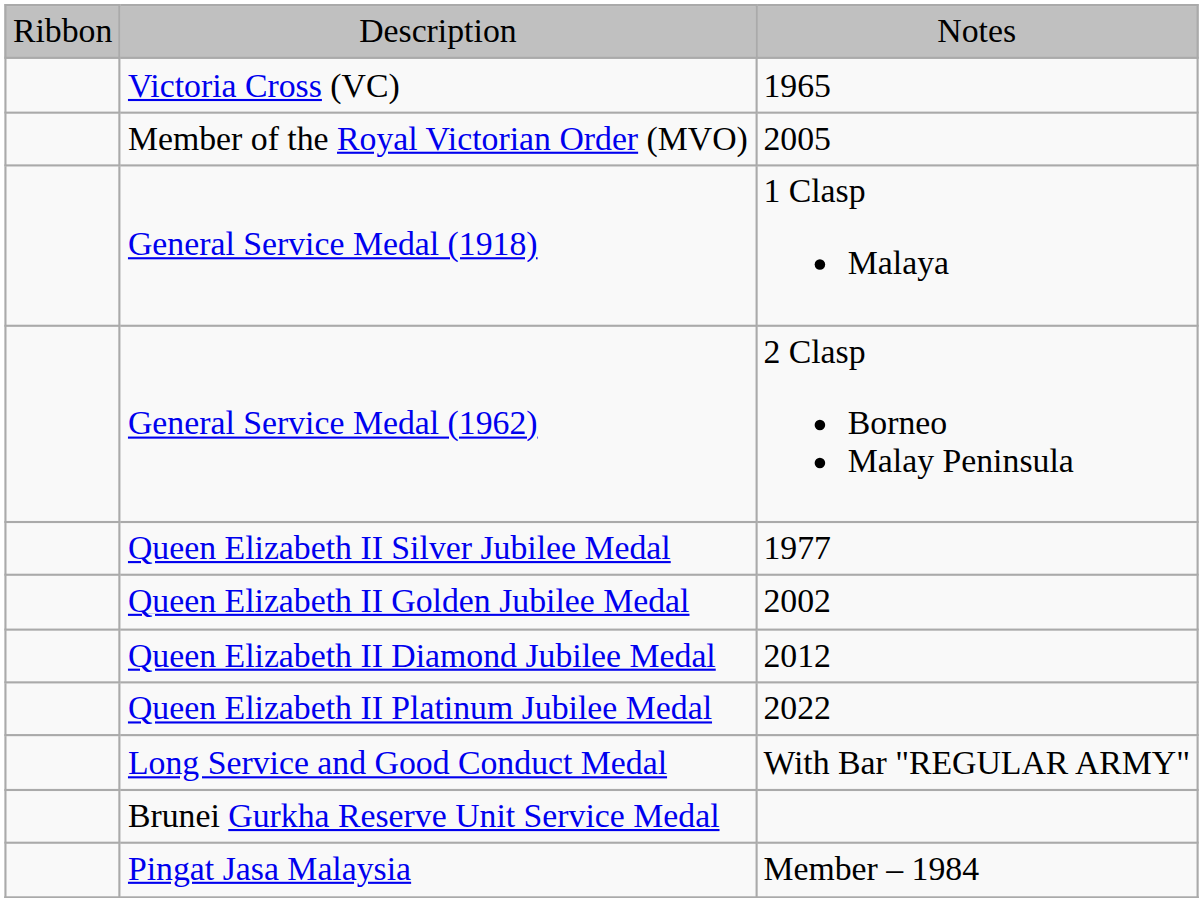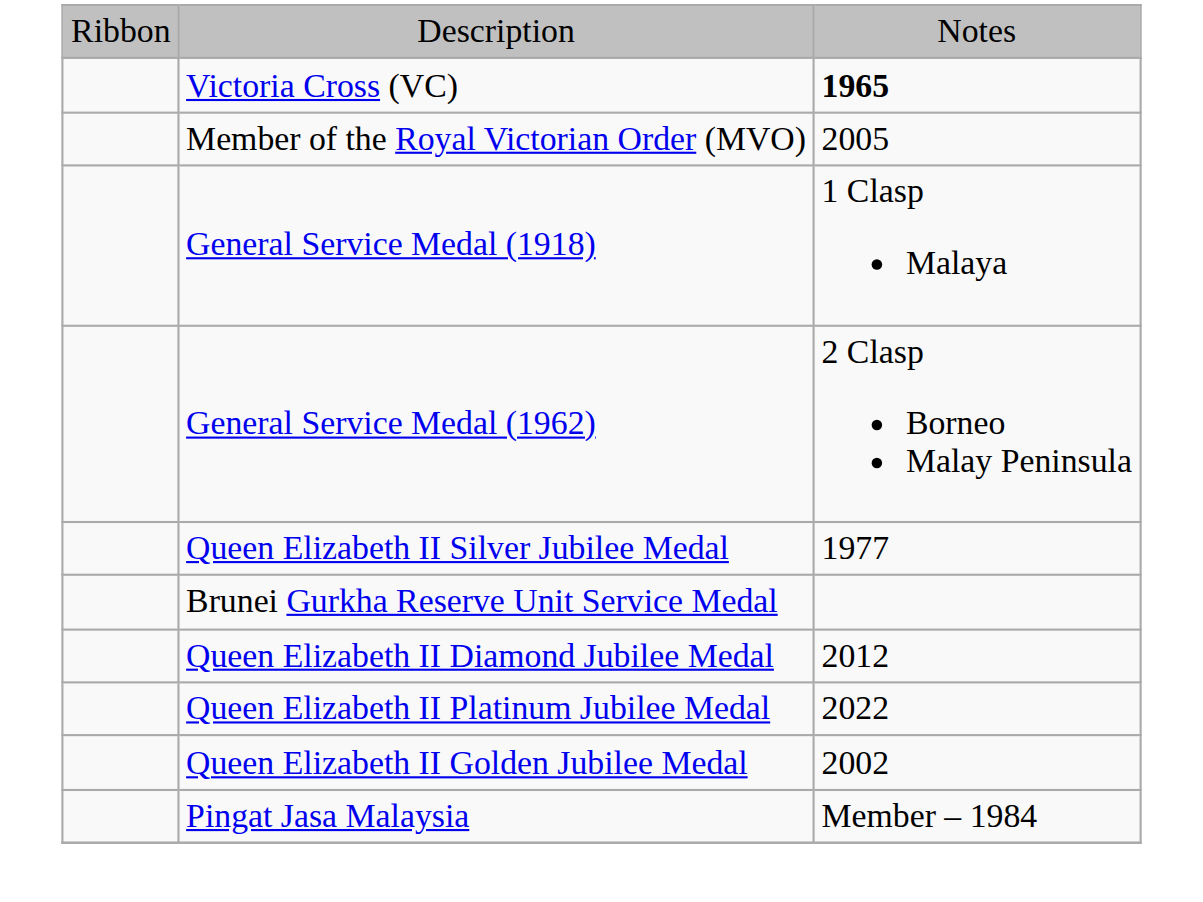Victoria Cross (VC) | column 3: normal -> bold
rows swapped: Queen Elizabeth II Golden Jubilee Medal <-> Brunei Gurkha Reserve Unit Service Medal
- row: Long Service and Good Conduct Medal | With Bar "REGULAR ARMY"
